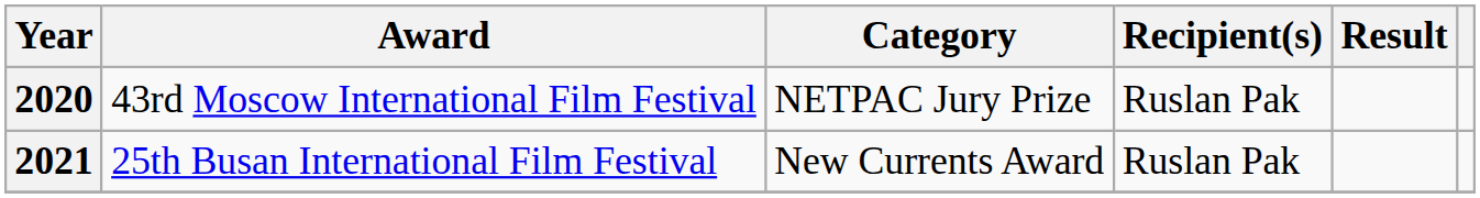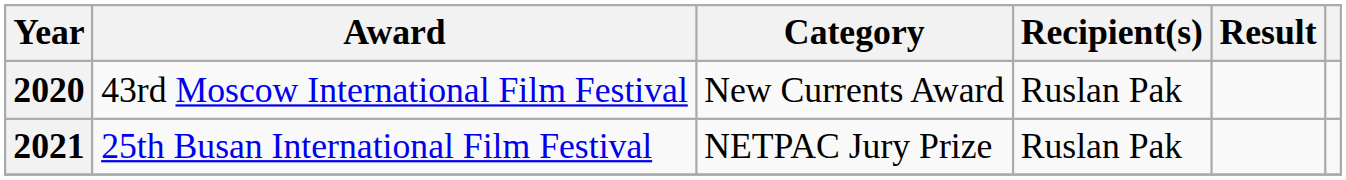2020 | Category: NETPAC Jury Prize -> New Currents Award
2021 | Category: New Currents Award -> NETPAC Jury Prize
